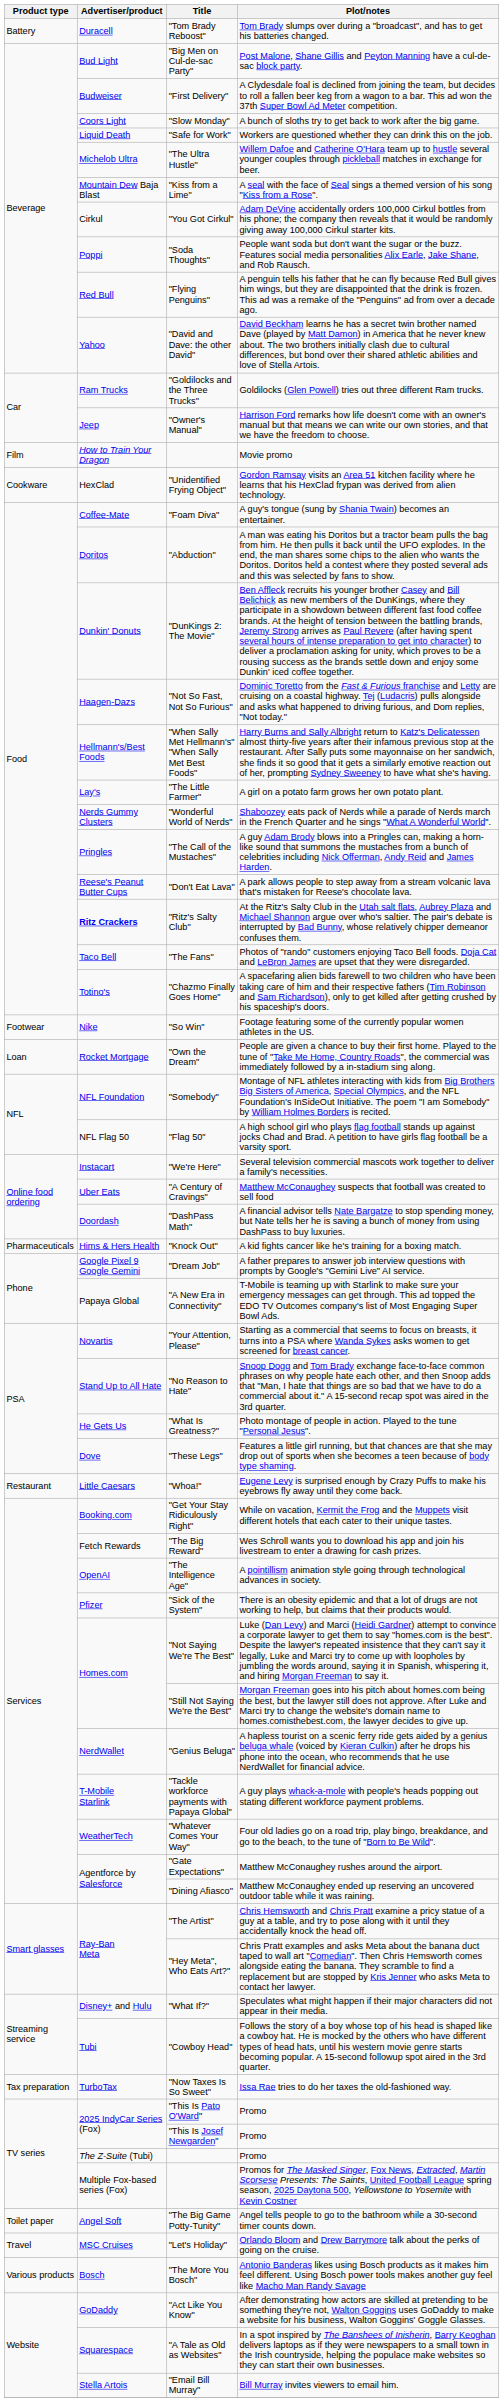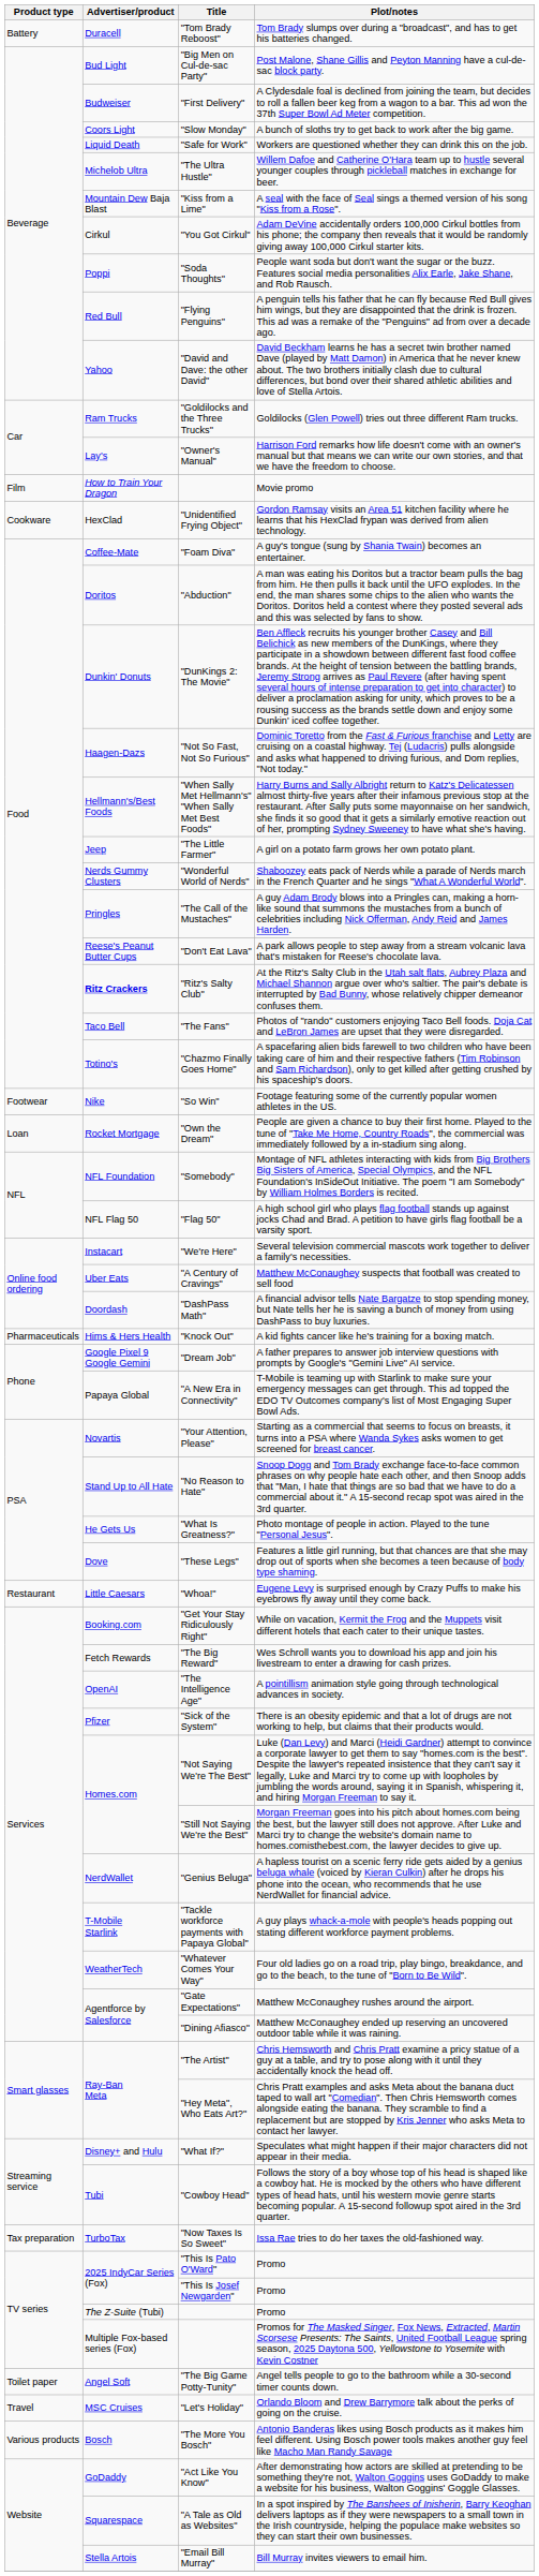"Owner's Manual" | Advertiser/product: Jeep -> Lay's
"The Little Farmer" | Advertiser/product: Lay's -> Jeep
